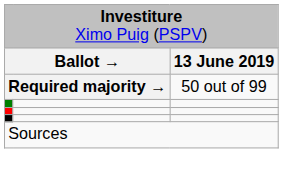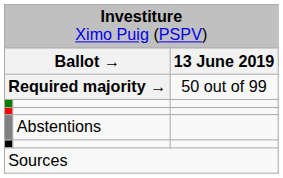+ row: Abstentions
